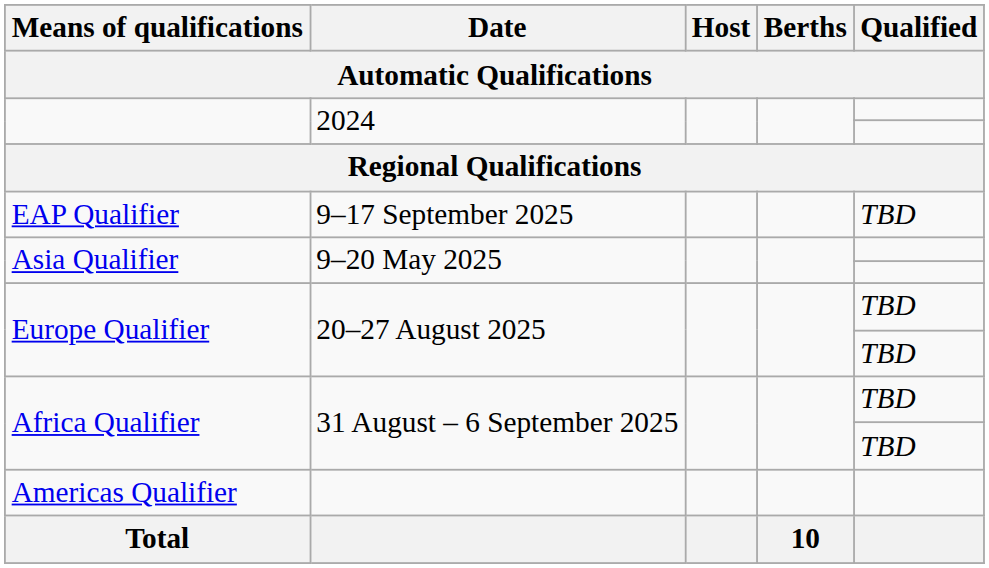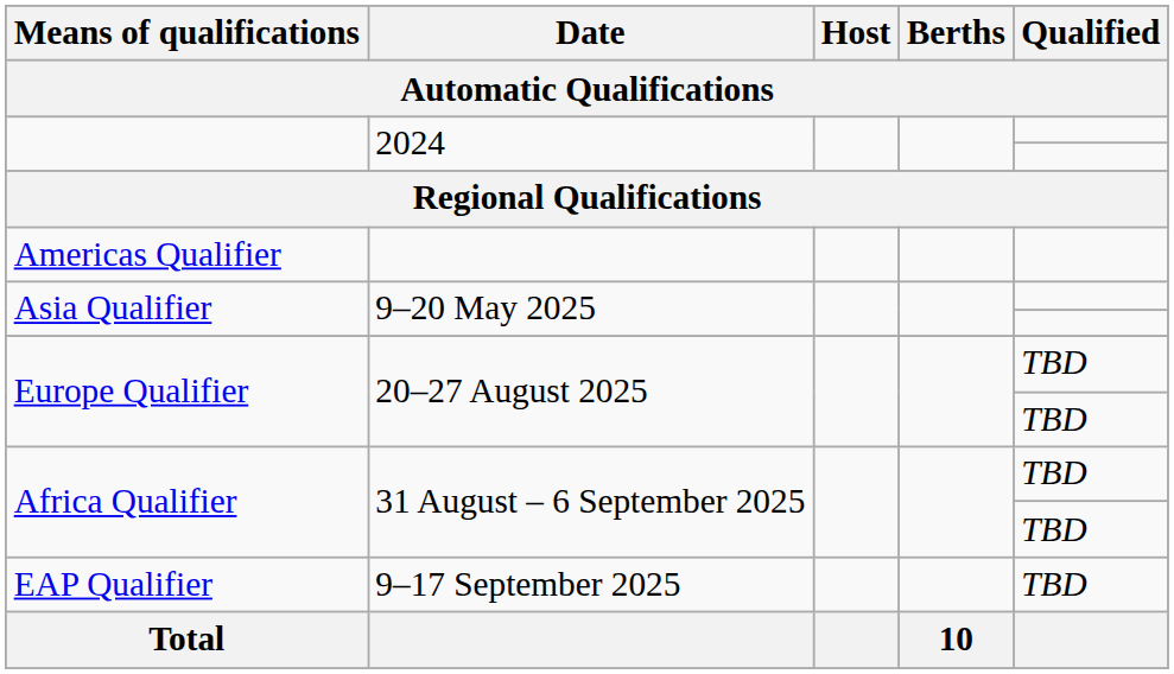rows swapped: Americas Qualifier <-> EAP Qualifier
